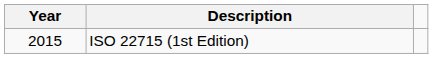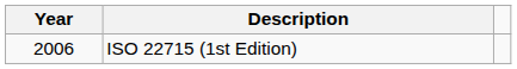ISO 22715 (1st Edition) | Year: 2015 -> 2006
